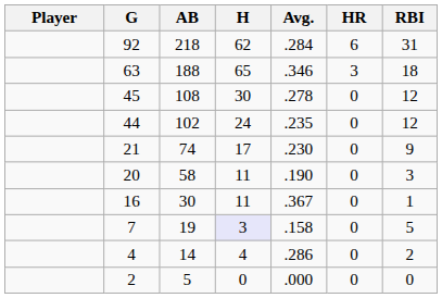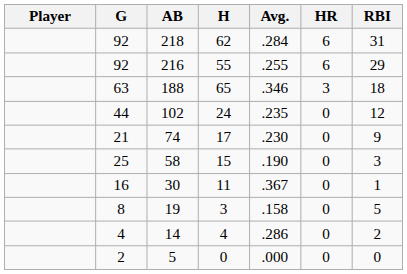+ row: 92 | 216 | 55 | .255 | 6 | 29
- row: 45 | 108 | 30 | .278 | 0 | 12
58 | G: 20 -> 25
58 | H: 11 -> 15
19 | G: 7 -> 8
19 | H: lavender background -> no background
